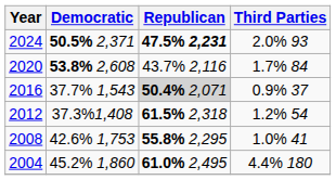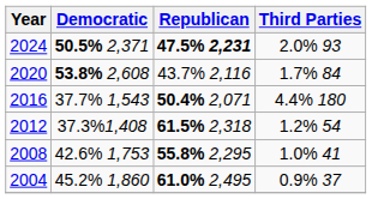2016 | Republican: lightgrey background -> no background
2016 | Third Parties: 0.9% 37 -> 4.4% 180
2004 | Third Parties: 4.4% 180 -> 0.9% 37
